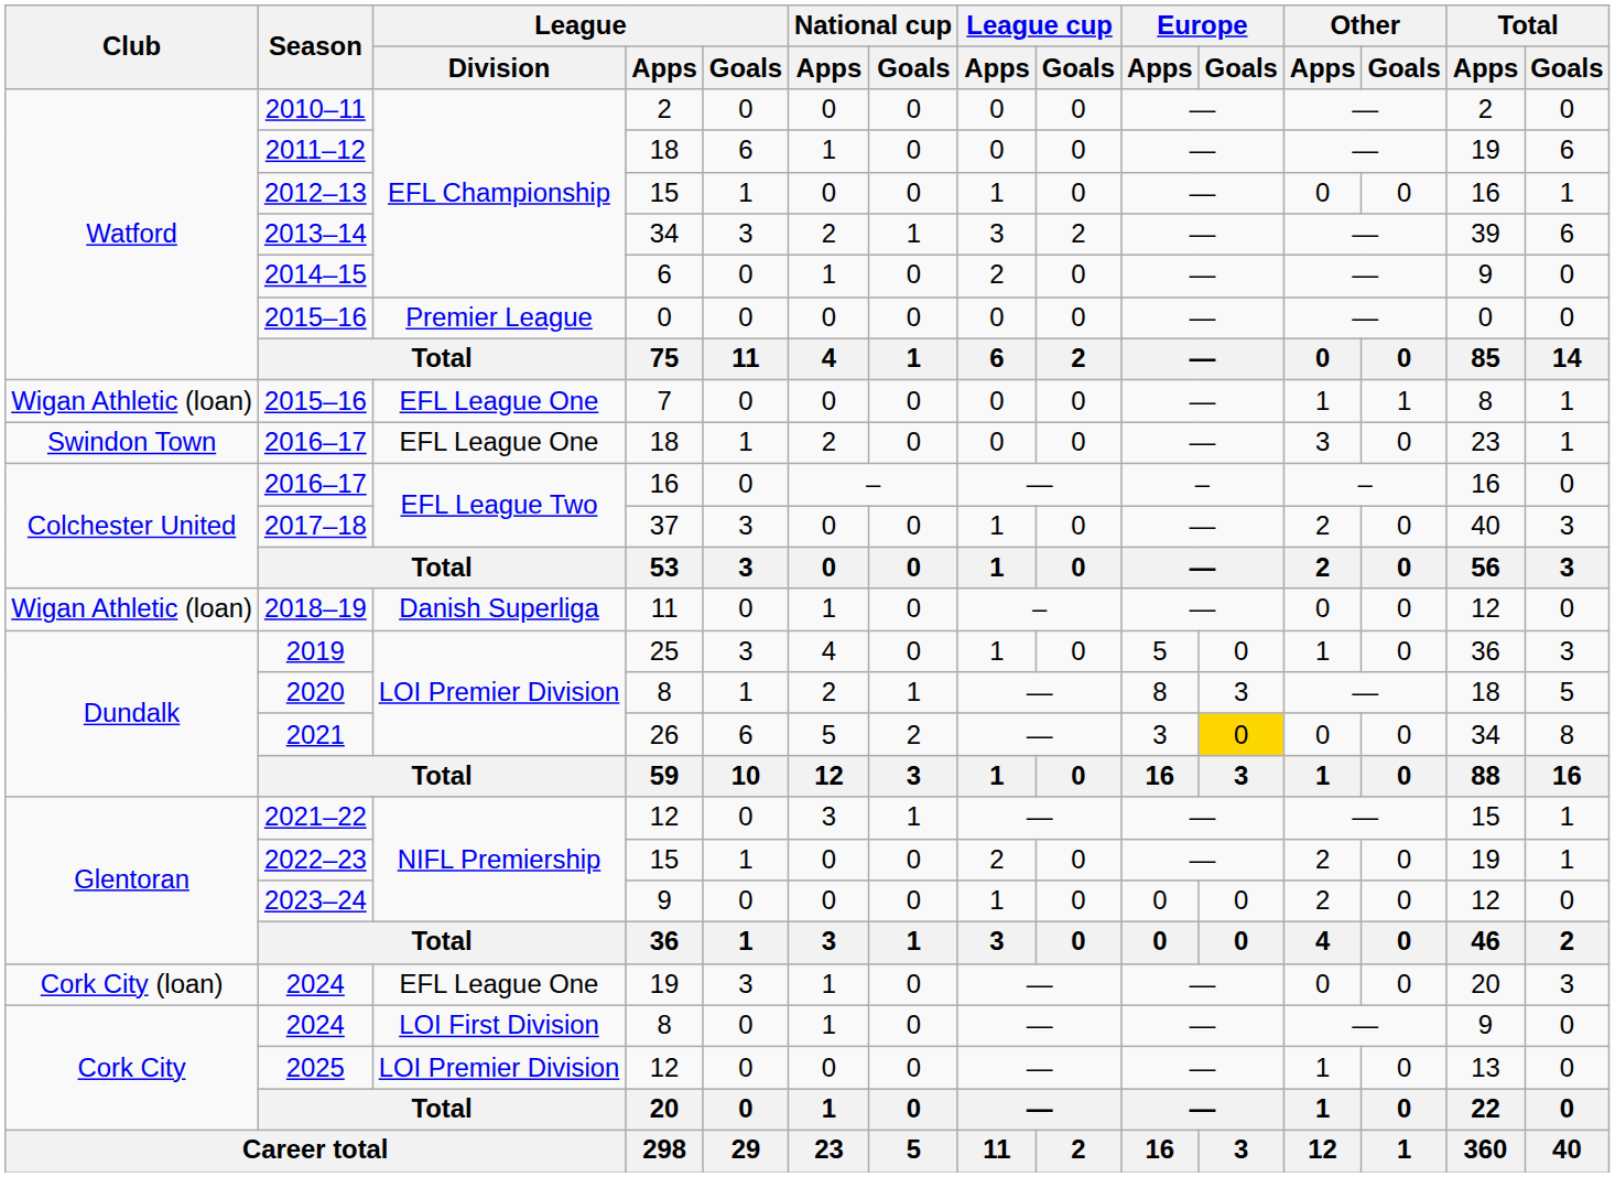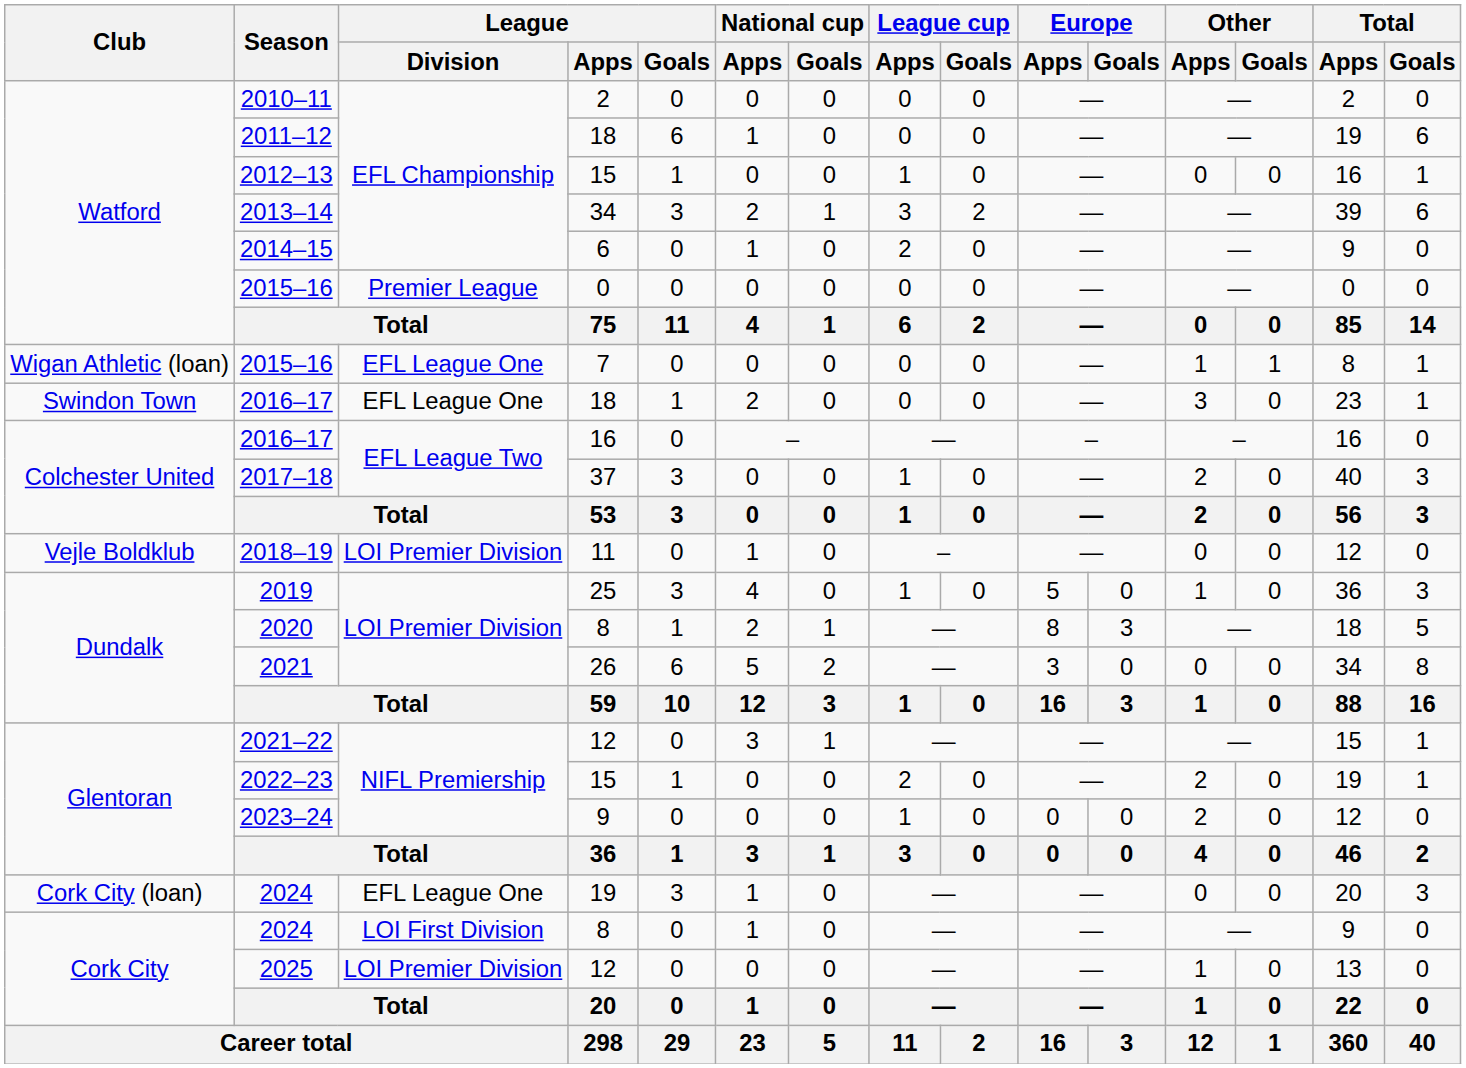2018–19 | Club: Wigan Athletic (loan) -> Vejle Boldklub
2018–19 | League / Division: Danish Superliga -> LOI Premier Division
2021 | Europe / Goals: gold background -> no background
